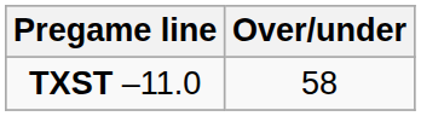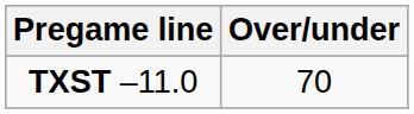TXST –11.0 | Over/under: 58 -> 70
